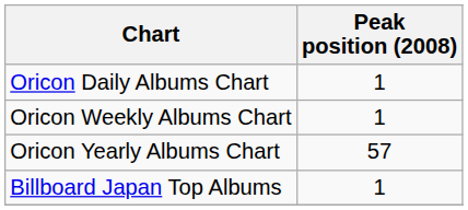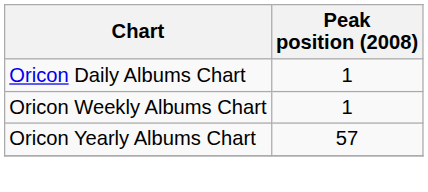- row: Billboard Japan Top Albums | 1
